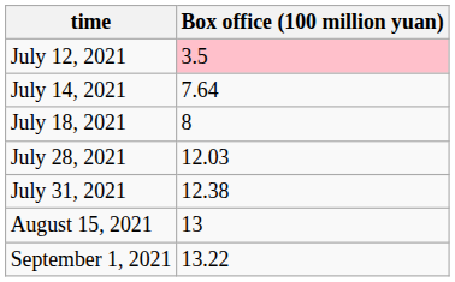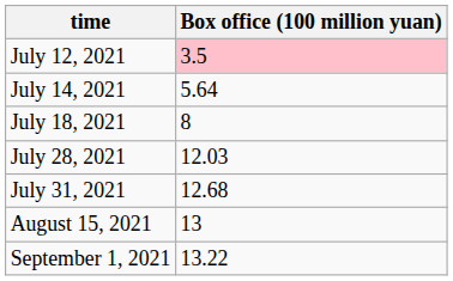July 14, 2021 | Box office (100 million yuan): 7.64 -> 5.64
July 31, 2021 | Box office (100 million yuan): 12.38 -> 12.68
